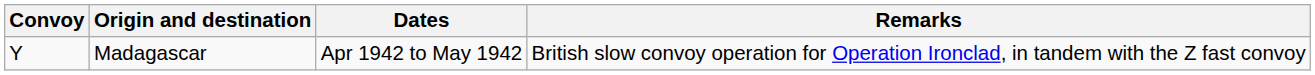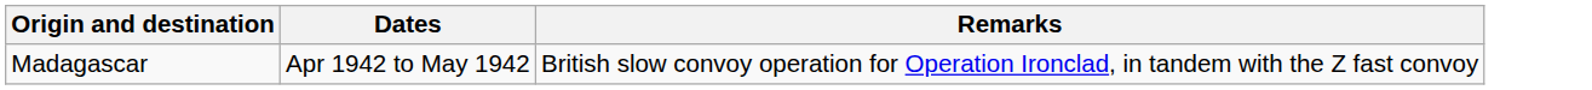- column: Convoy | Y
